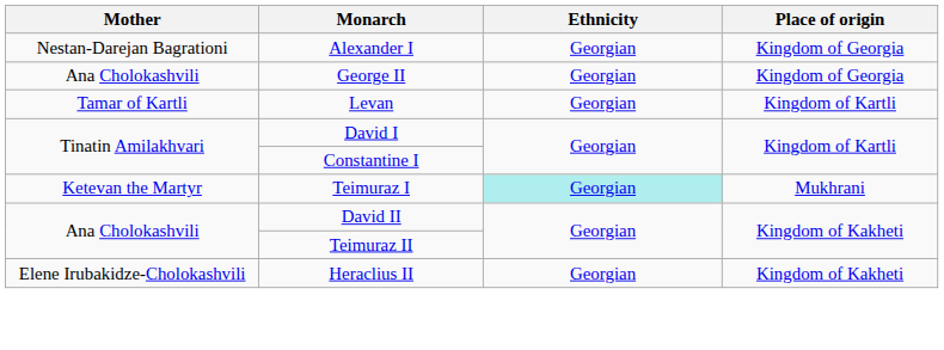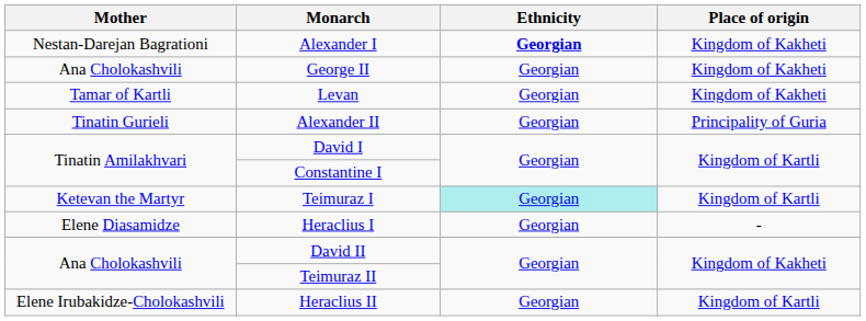Alexander I | Ethnicity: normal -> bold
Alexander I | Place of origin: Kingdom of Georgia -> Kingdom of Kakheti
George II | Place of origin: Kingdom of Georgia -> Kingdom of Kakheti
Levan | Place of origin: Kingdom of Kartli -> Kingdom of Kakheti
+ row: Tinatin Gurieli | Alexander II | Georgian | Principality of Guria
Teimuraz I | Place of origin: Mukhrani -> Kingdom of Kartli
+ row: Elene Diasamidze | Heraclius I | Georgian | -
Heraclius II | Place of origin: Kingdom of Kakheti -> Kingdom of Kartli
